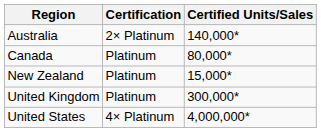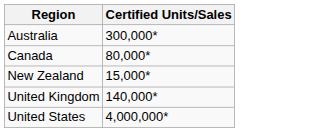- column: Certification | 2× Platinum | Platinum | Platinum | Platinum | 4× Platinum
Australia | Certified Units/Sales: 140,000* -> 300,000*
United Kingdom | Certified Units/Sales: 300,000* -> 140,000*
